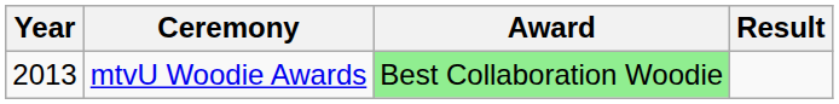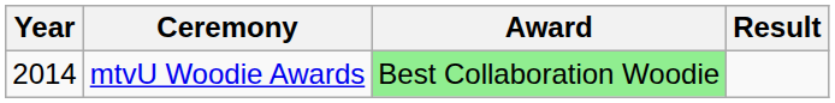mtvU Woodie Awards | Year: 2013 -> 2014
